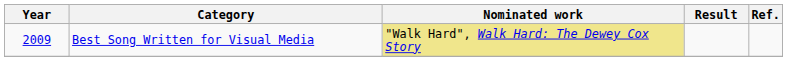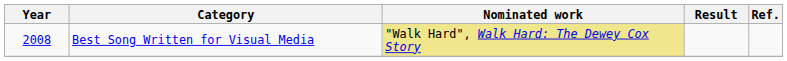Best Song Written for Visual Media | Year: 2009 -> 2008
